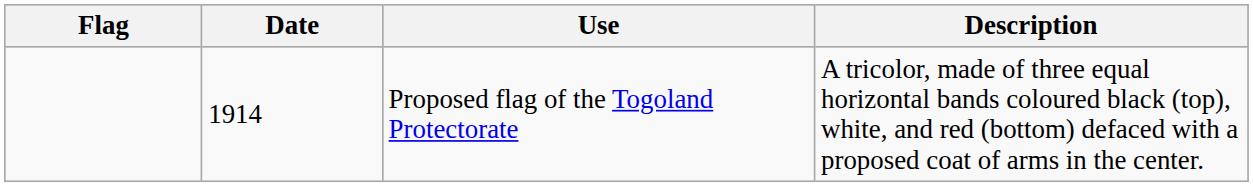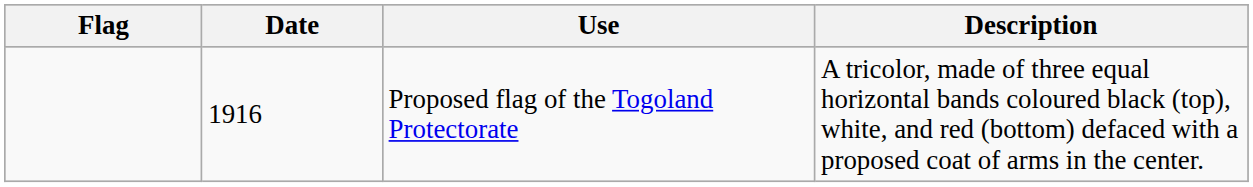Proposed flag of the Togoland Protectorate | Date: 1914 -> 1916
